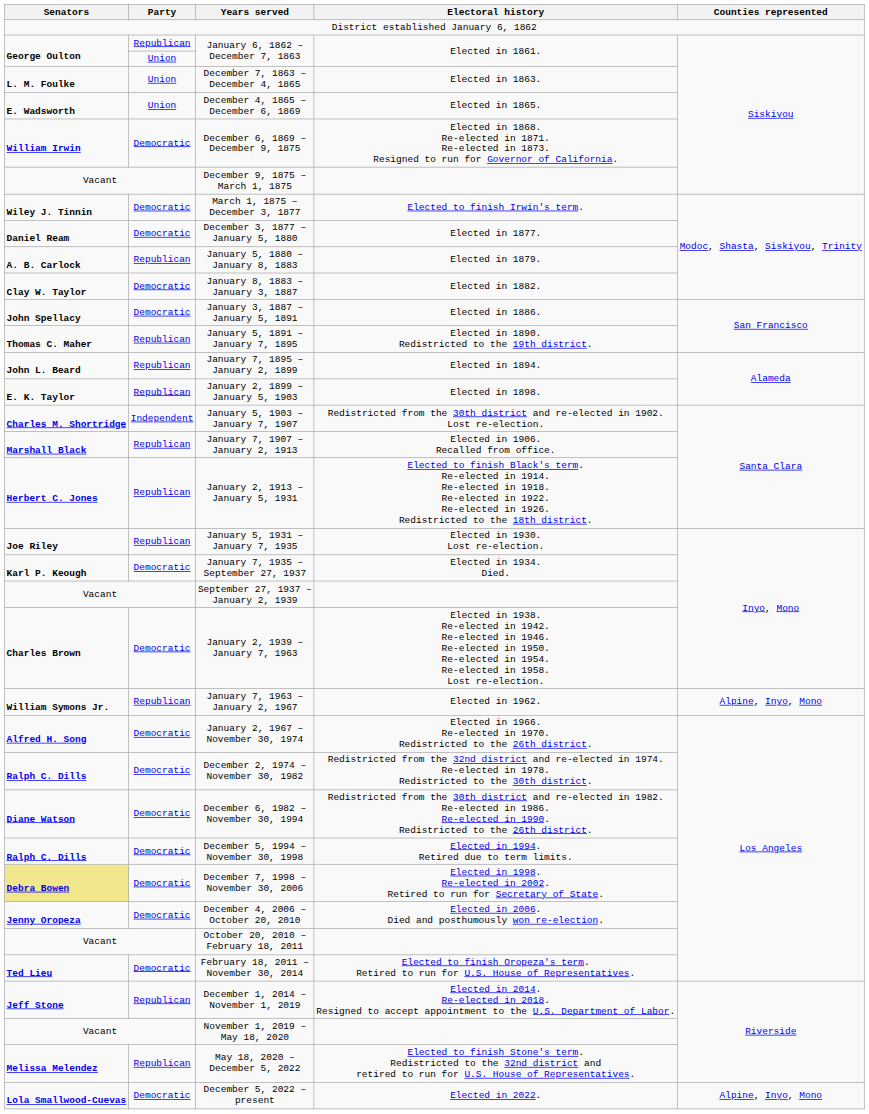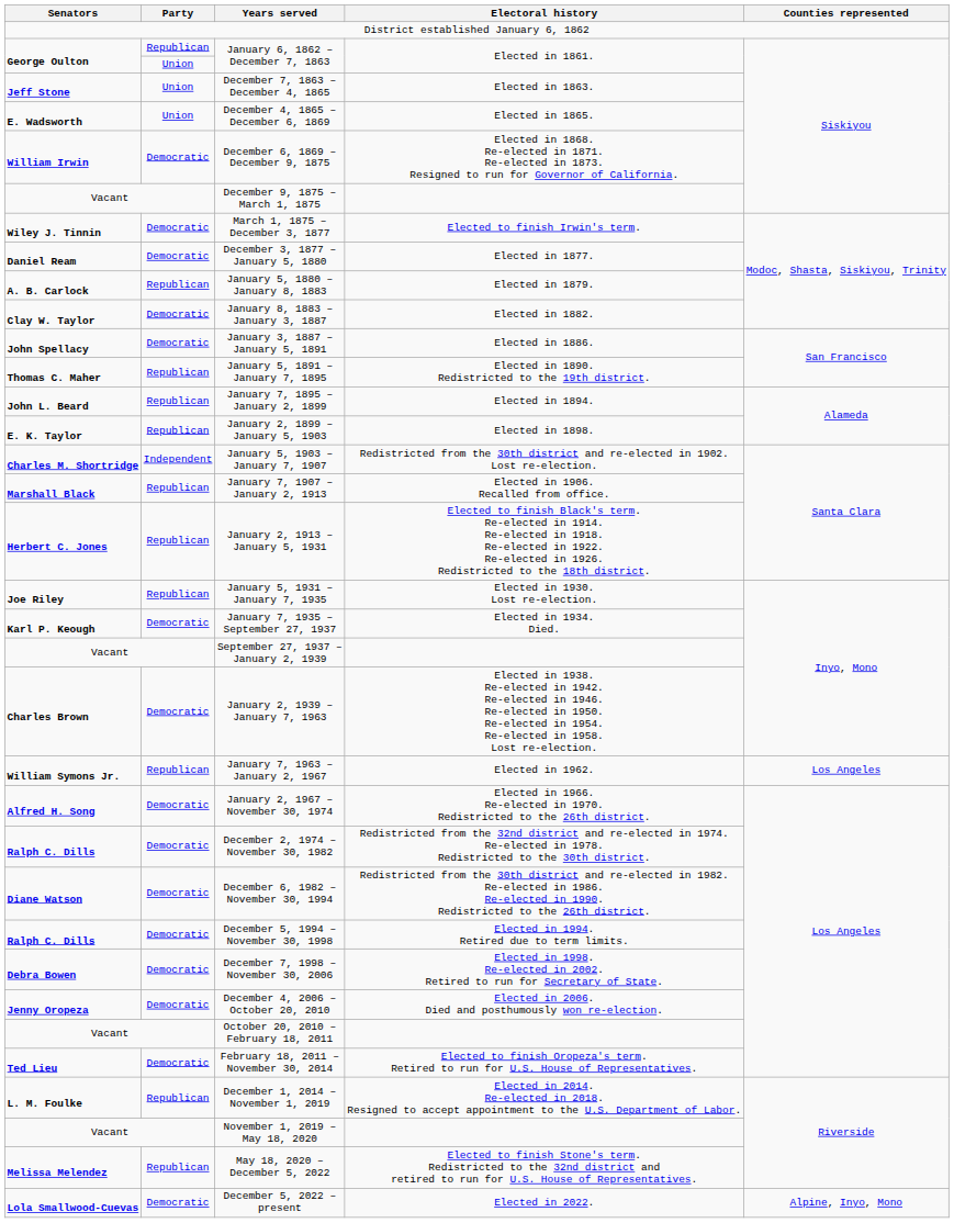December 7, 1863 – December 4, 1865 | Senators: L. M. Foulke -> Jeff Stone
January 7, 1963 – January 2, 1967 | Counties represented: Alpine, Inyo, Mono -> Los Angeles
December 7, 1998 – November 30, 2006 | Senators: khaki background -> no background
December 1, 2014 – November 1, 2019 | Senators: Jeff Stone -> L. M. Foulke
